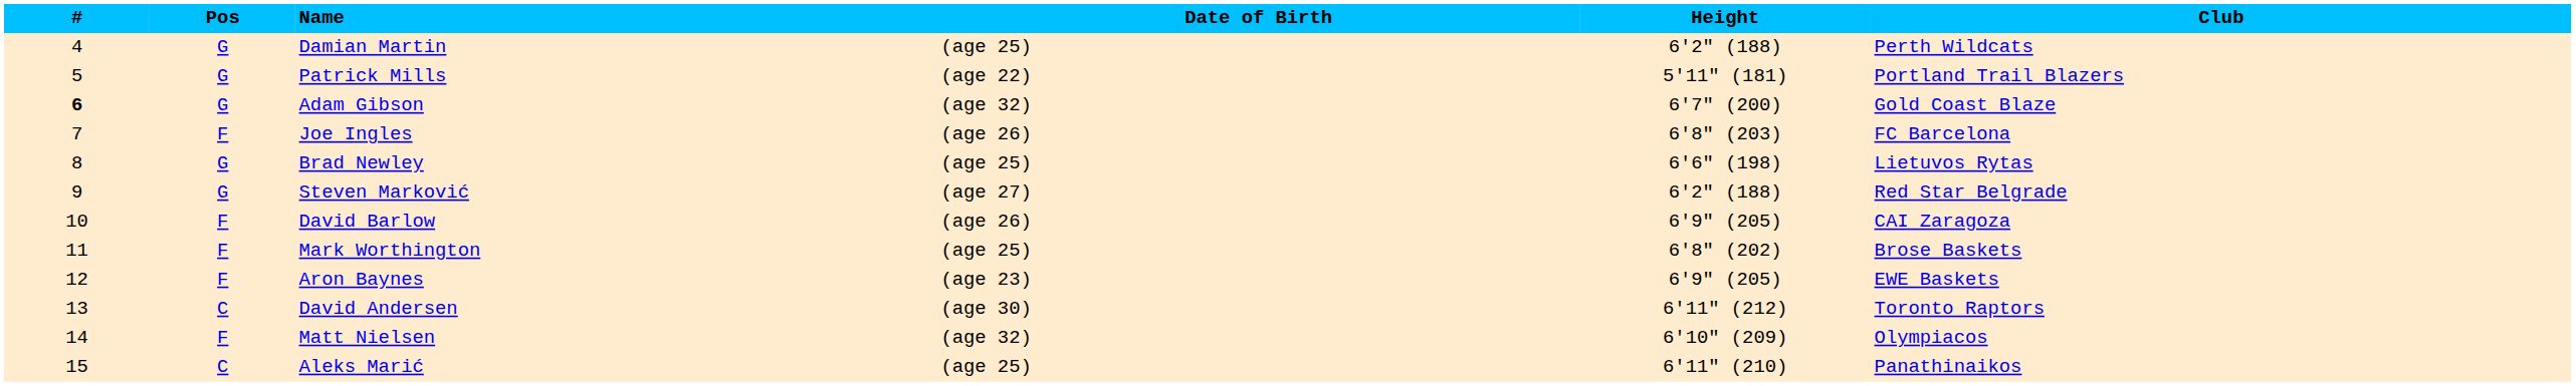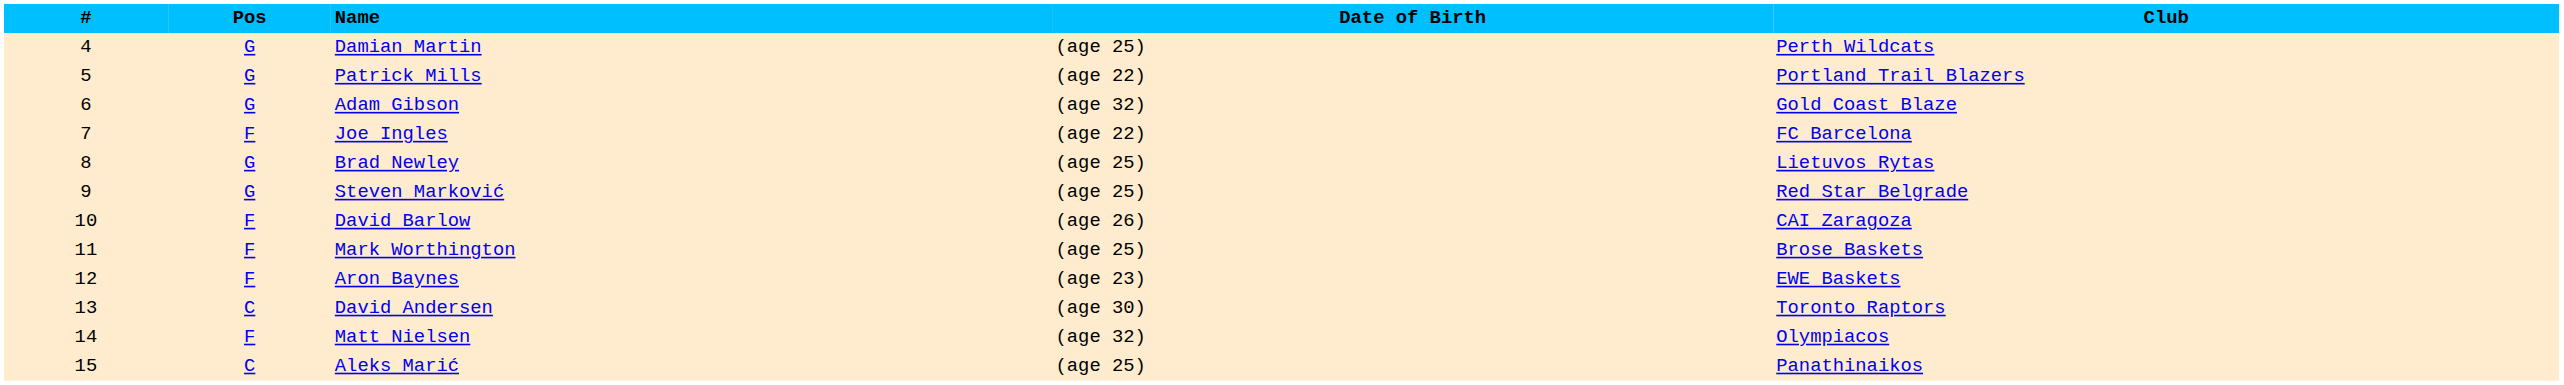- column: Height | 6'2" (188) | 5'11" (181) | 6'7" (200) | 6'8" (203) | 6'6" (198) | 6'2" (188) | 6'9" (205) | 6'8" (202) | 6'9" (205) | 6'11" (212) | 6'10" (209) | 6'11" (210)
Adam Gibson | #: bold -> normal
Joe Ingles | Date of Birth: (age 26) -> (age 22)
Steven Marković | Date of Birth: (age 27) -> (age 25)
